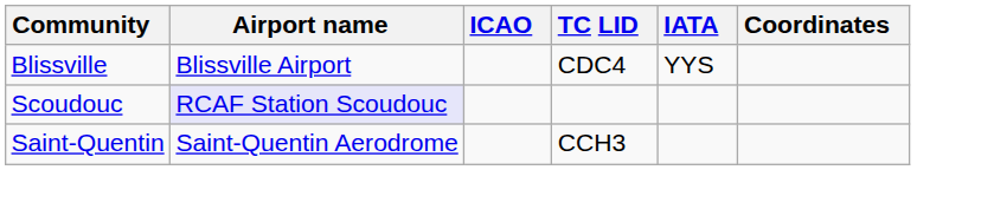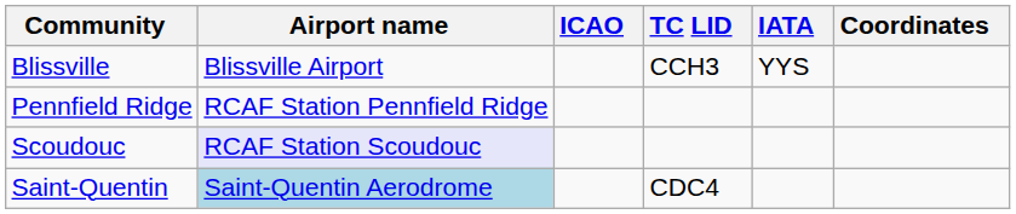Blissville | TC LID: CDC4 -> CCH3
+ row: Pennfield Ridge | RCAF Station Pennfield Ridge
Saint-Quentin | Airport name: no background -> lightblue background
Saint-Quentin | TC LID: CCH3 -> CDC4
